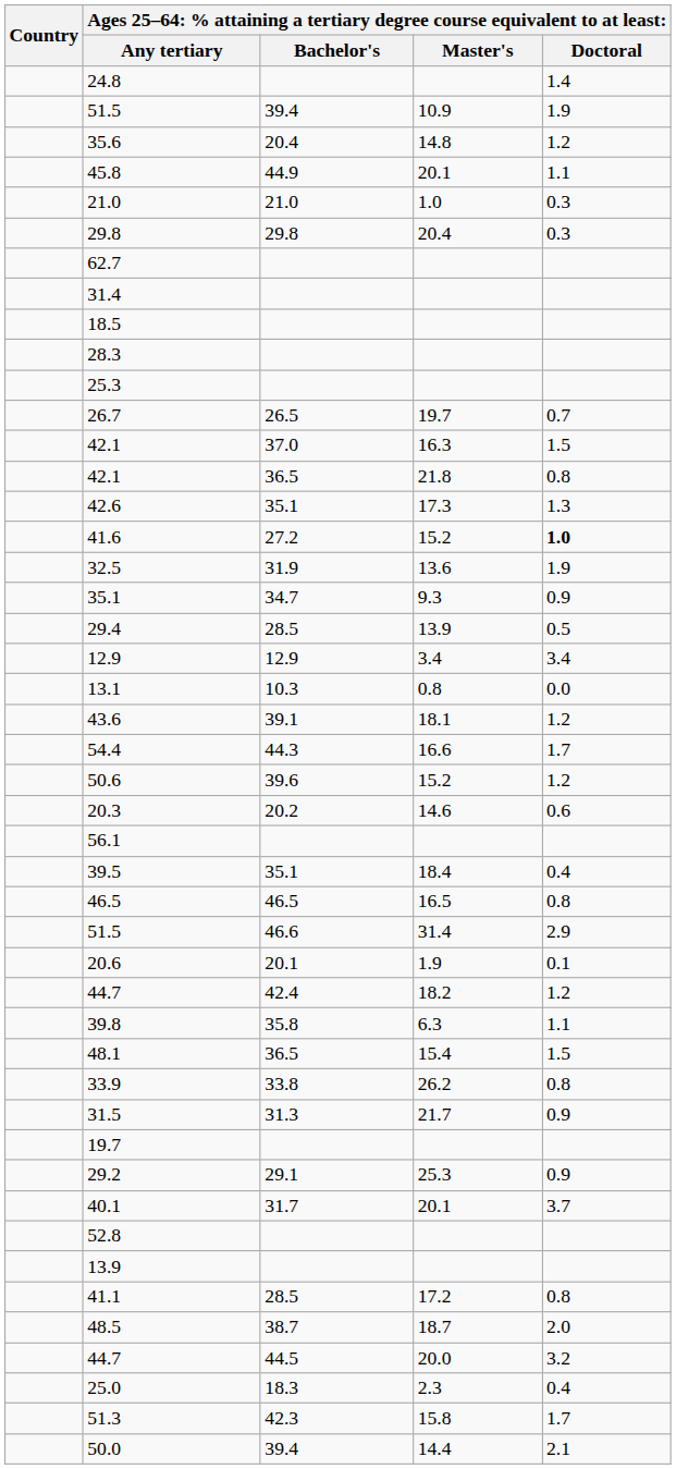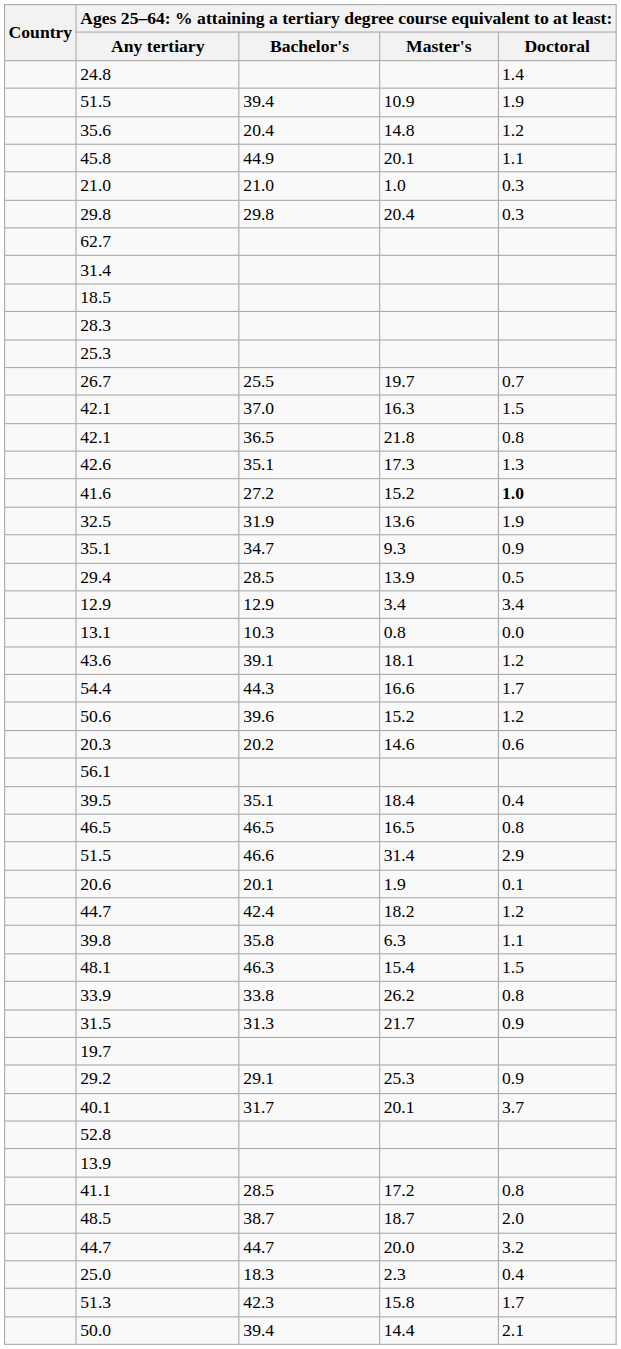26.7 | column 3: 26.5 -> 25.5
48.1 | column 3: 36.5 -> 46.3
44.7 / 20.0 | column 3: 44.5 -> 44.7
